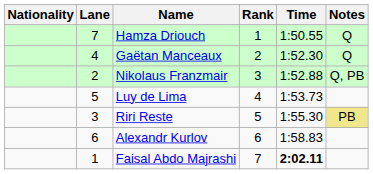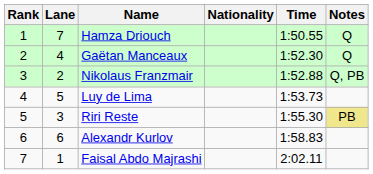columns swapped: Rank <-> Nationality
Faisal Abdo Majrashi | Time: bold -> normal
